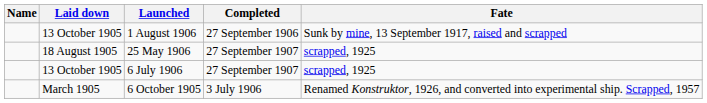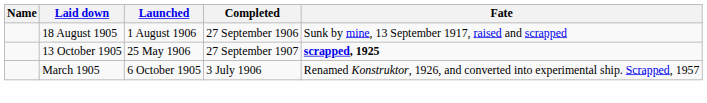1 August 1906 | Laid down: 13 October 1905 -> 18 August 1905
25 May 1906 | Laid down: 18 August 1905 -> 13 October 1905
25 May 1906 | Fate: normal -> bold
- row: 13 October 1905 | 6 July 1906 | 27 September 1907 | scrapped, 1925
